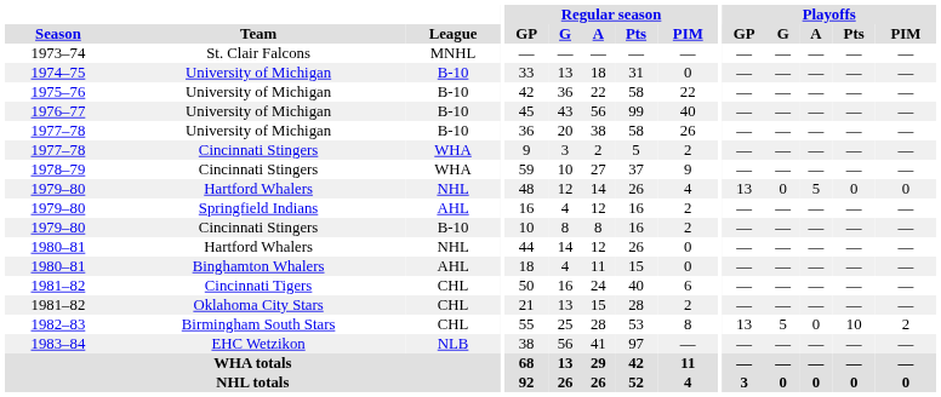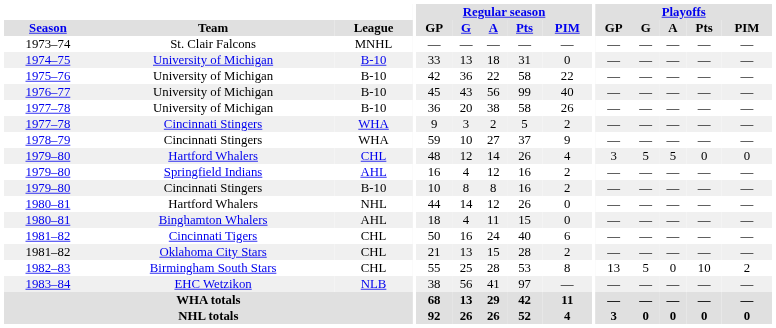1979–80 / Hartford Whalers | League: NHL -> CHL
1979–80 / Hartford Whalers | Playoffs / GP: 13 -> 3
1979–80 / Hartford Whalers | Playoffs / G: 0 -> 5
